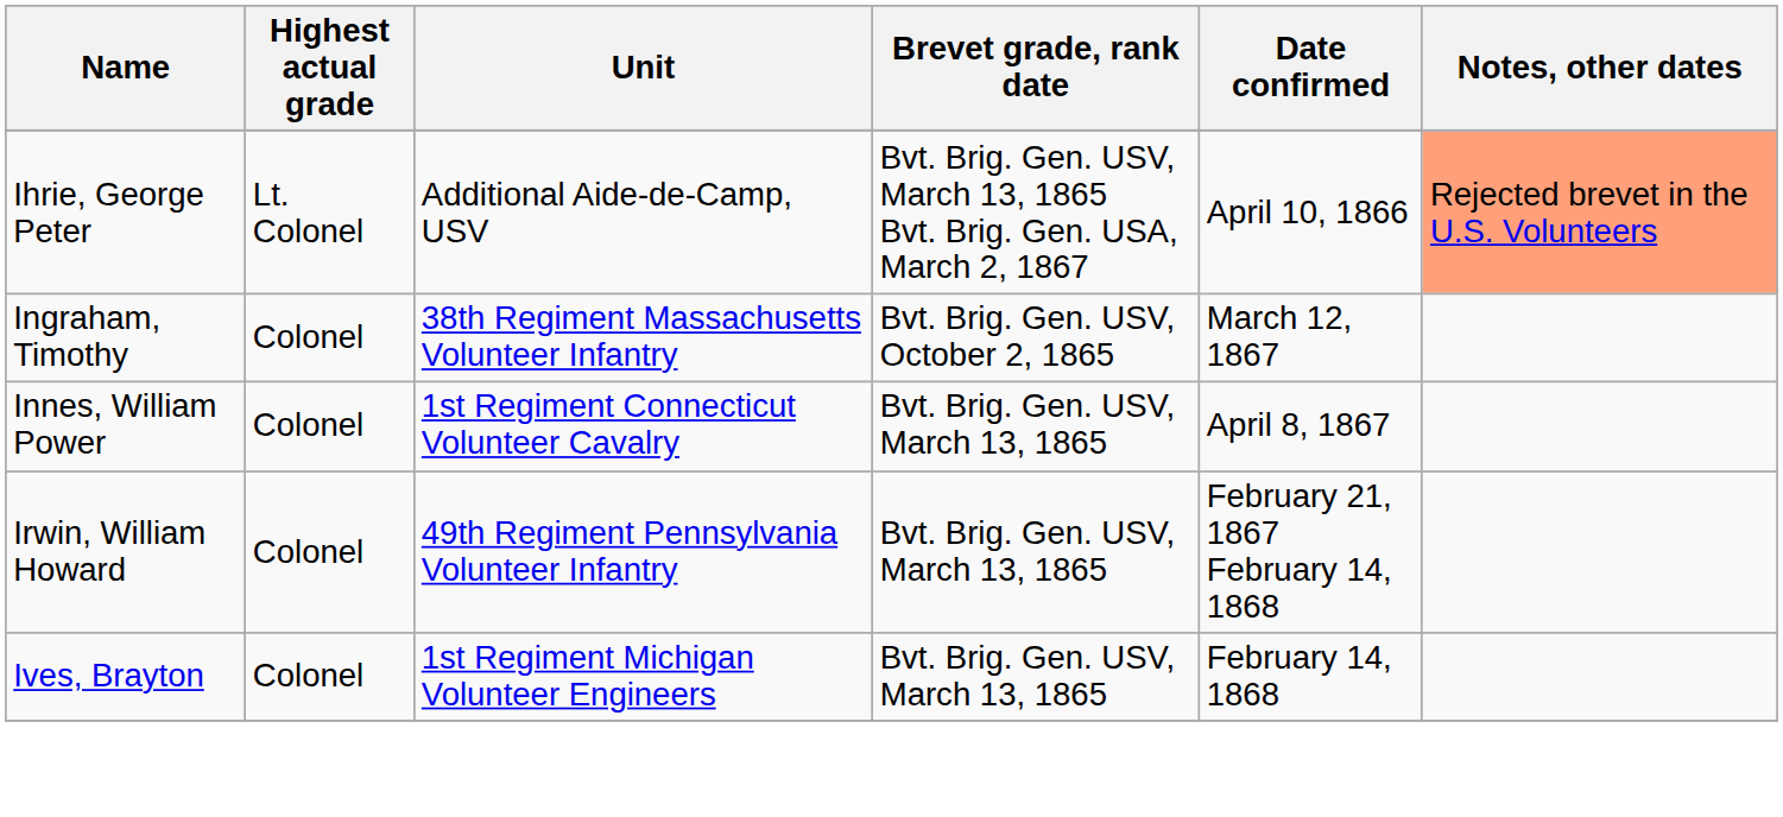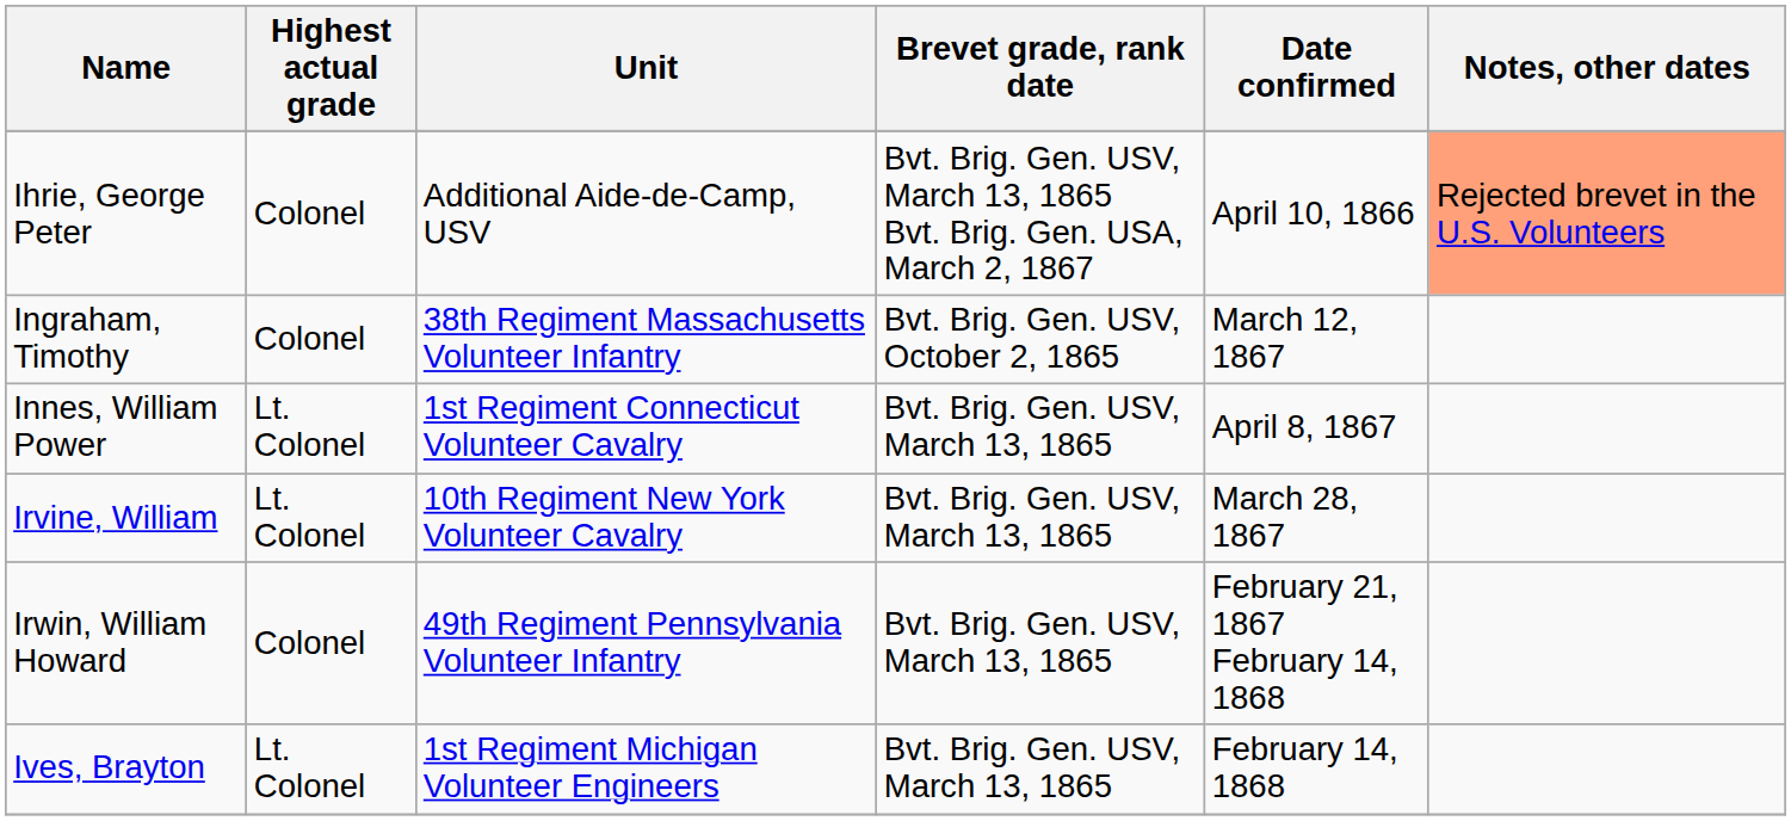Ihrie, George Peter | Highest actual grade: Lt. Colonel -> Colonel
Innes, William Power | Highest actual grade: Colonel -> Lt. Colonel
+ row: Irvine, William | Lt. Colonel | 10th Regiment New York Volunteer Cavalry | Bvt. Brig. Gen. USV, March 13, 1865 | March 28, 1867
Ives, Brayton | Highest actual grade: Colonel -> Lt. Colonel
